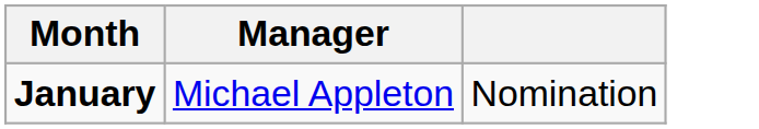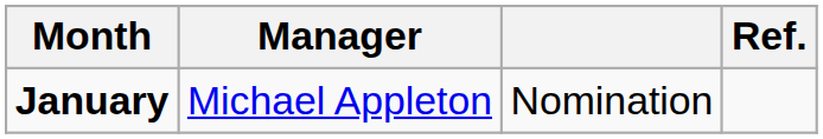+ column: Ref.
